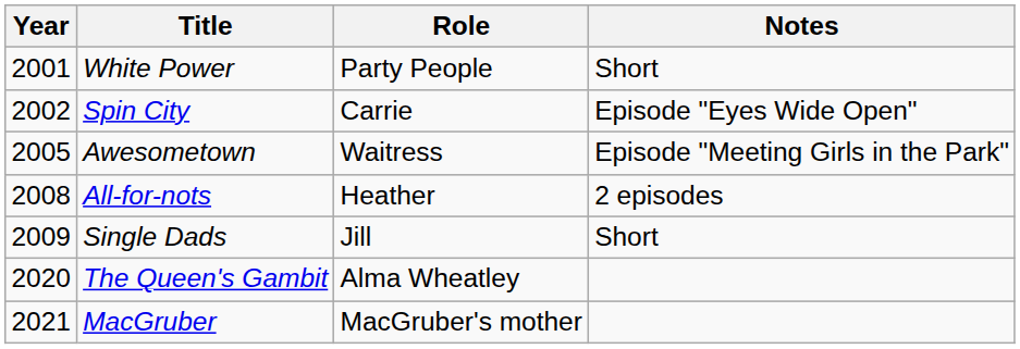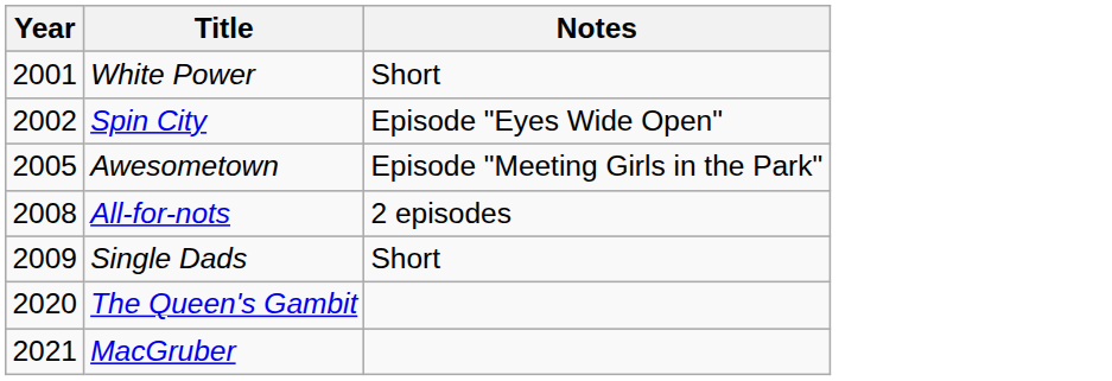- column: Role | Party People | Carrie | Waitress | Heather | Jill | Alma Wheatley | MacGruber's mother
